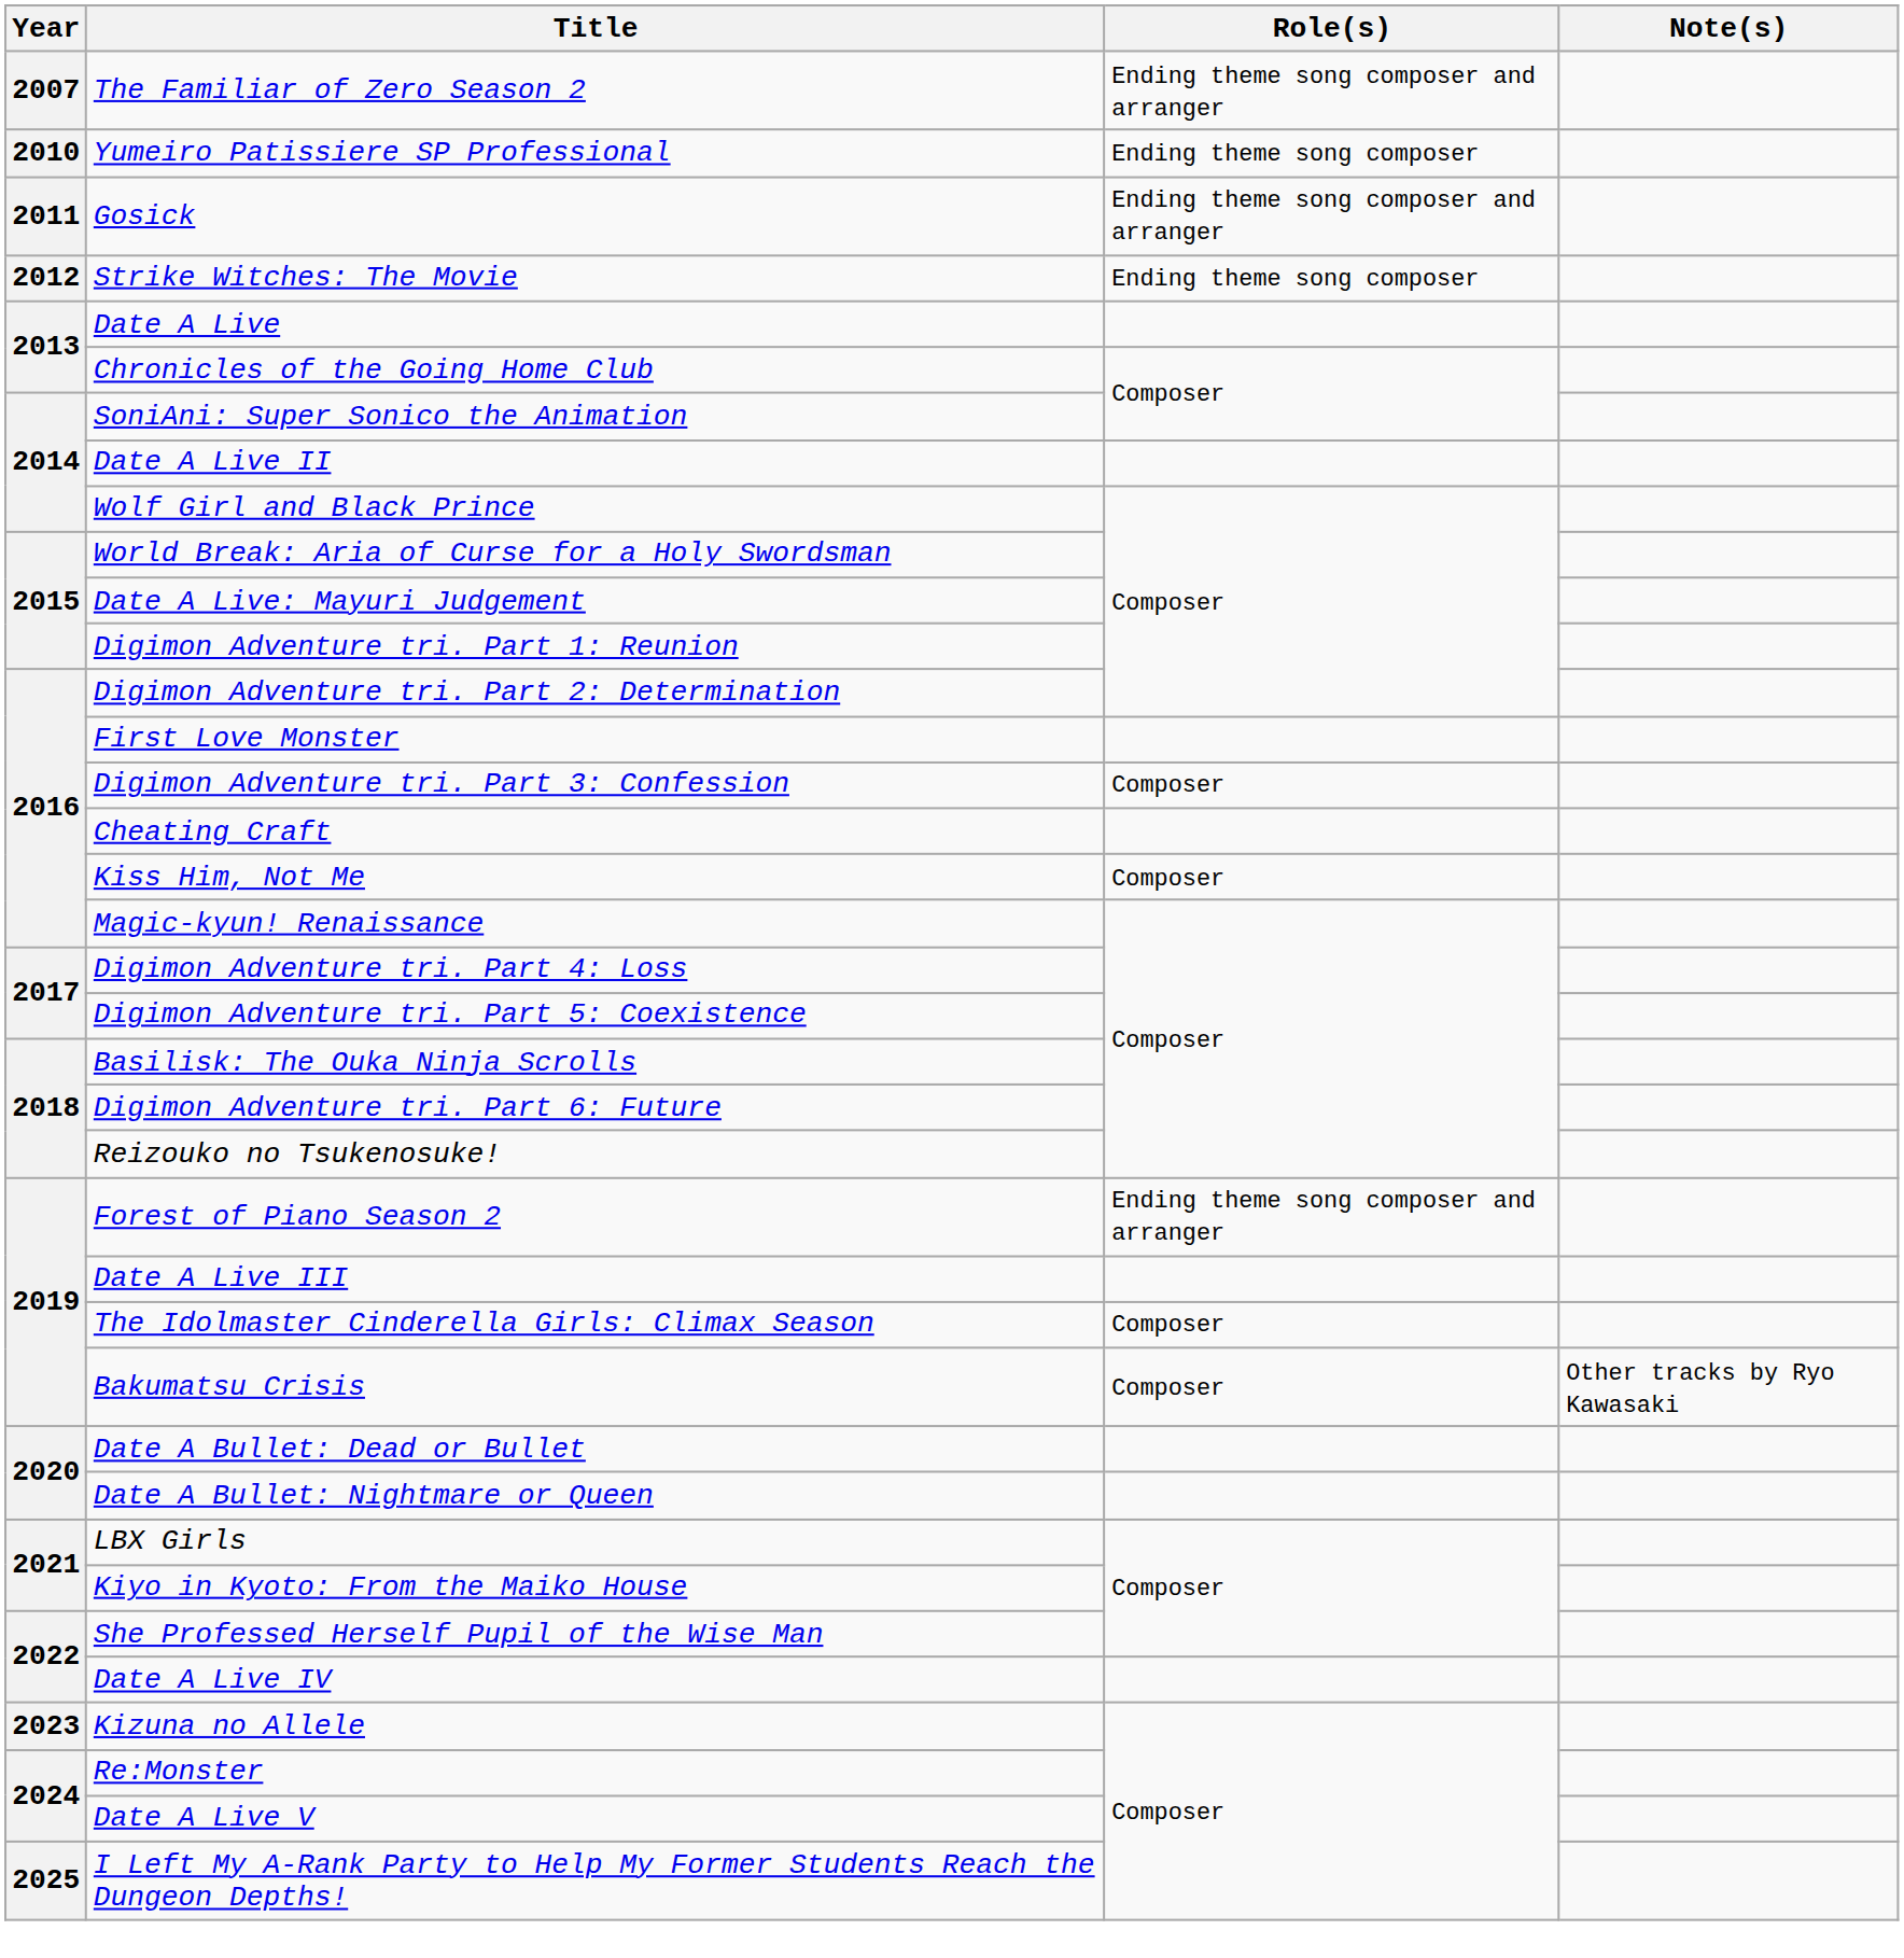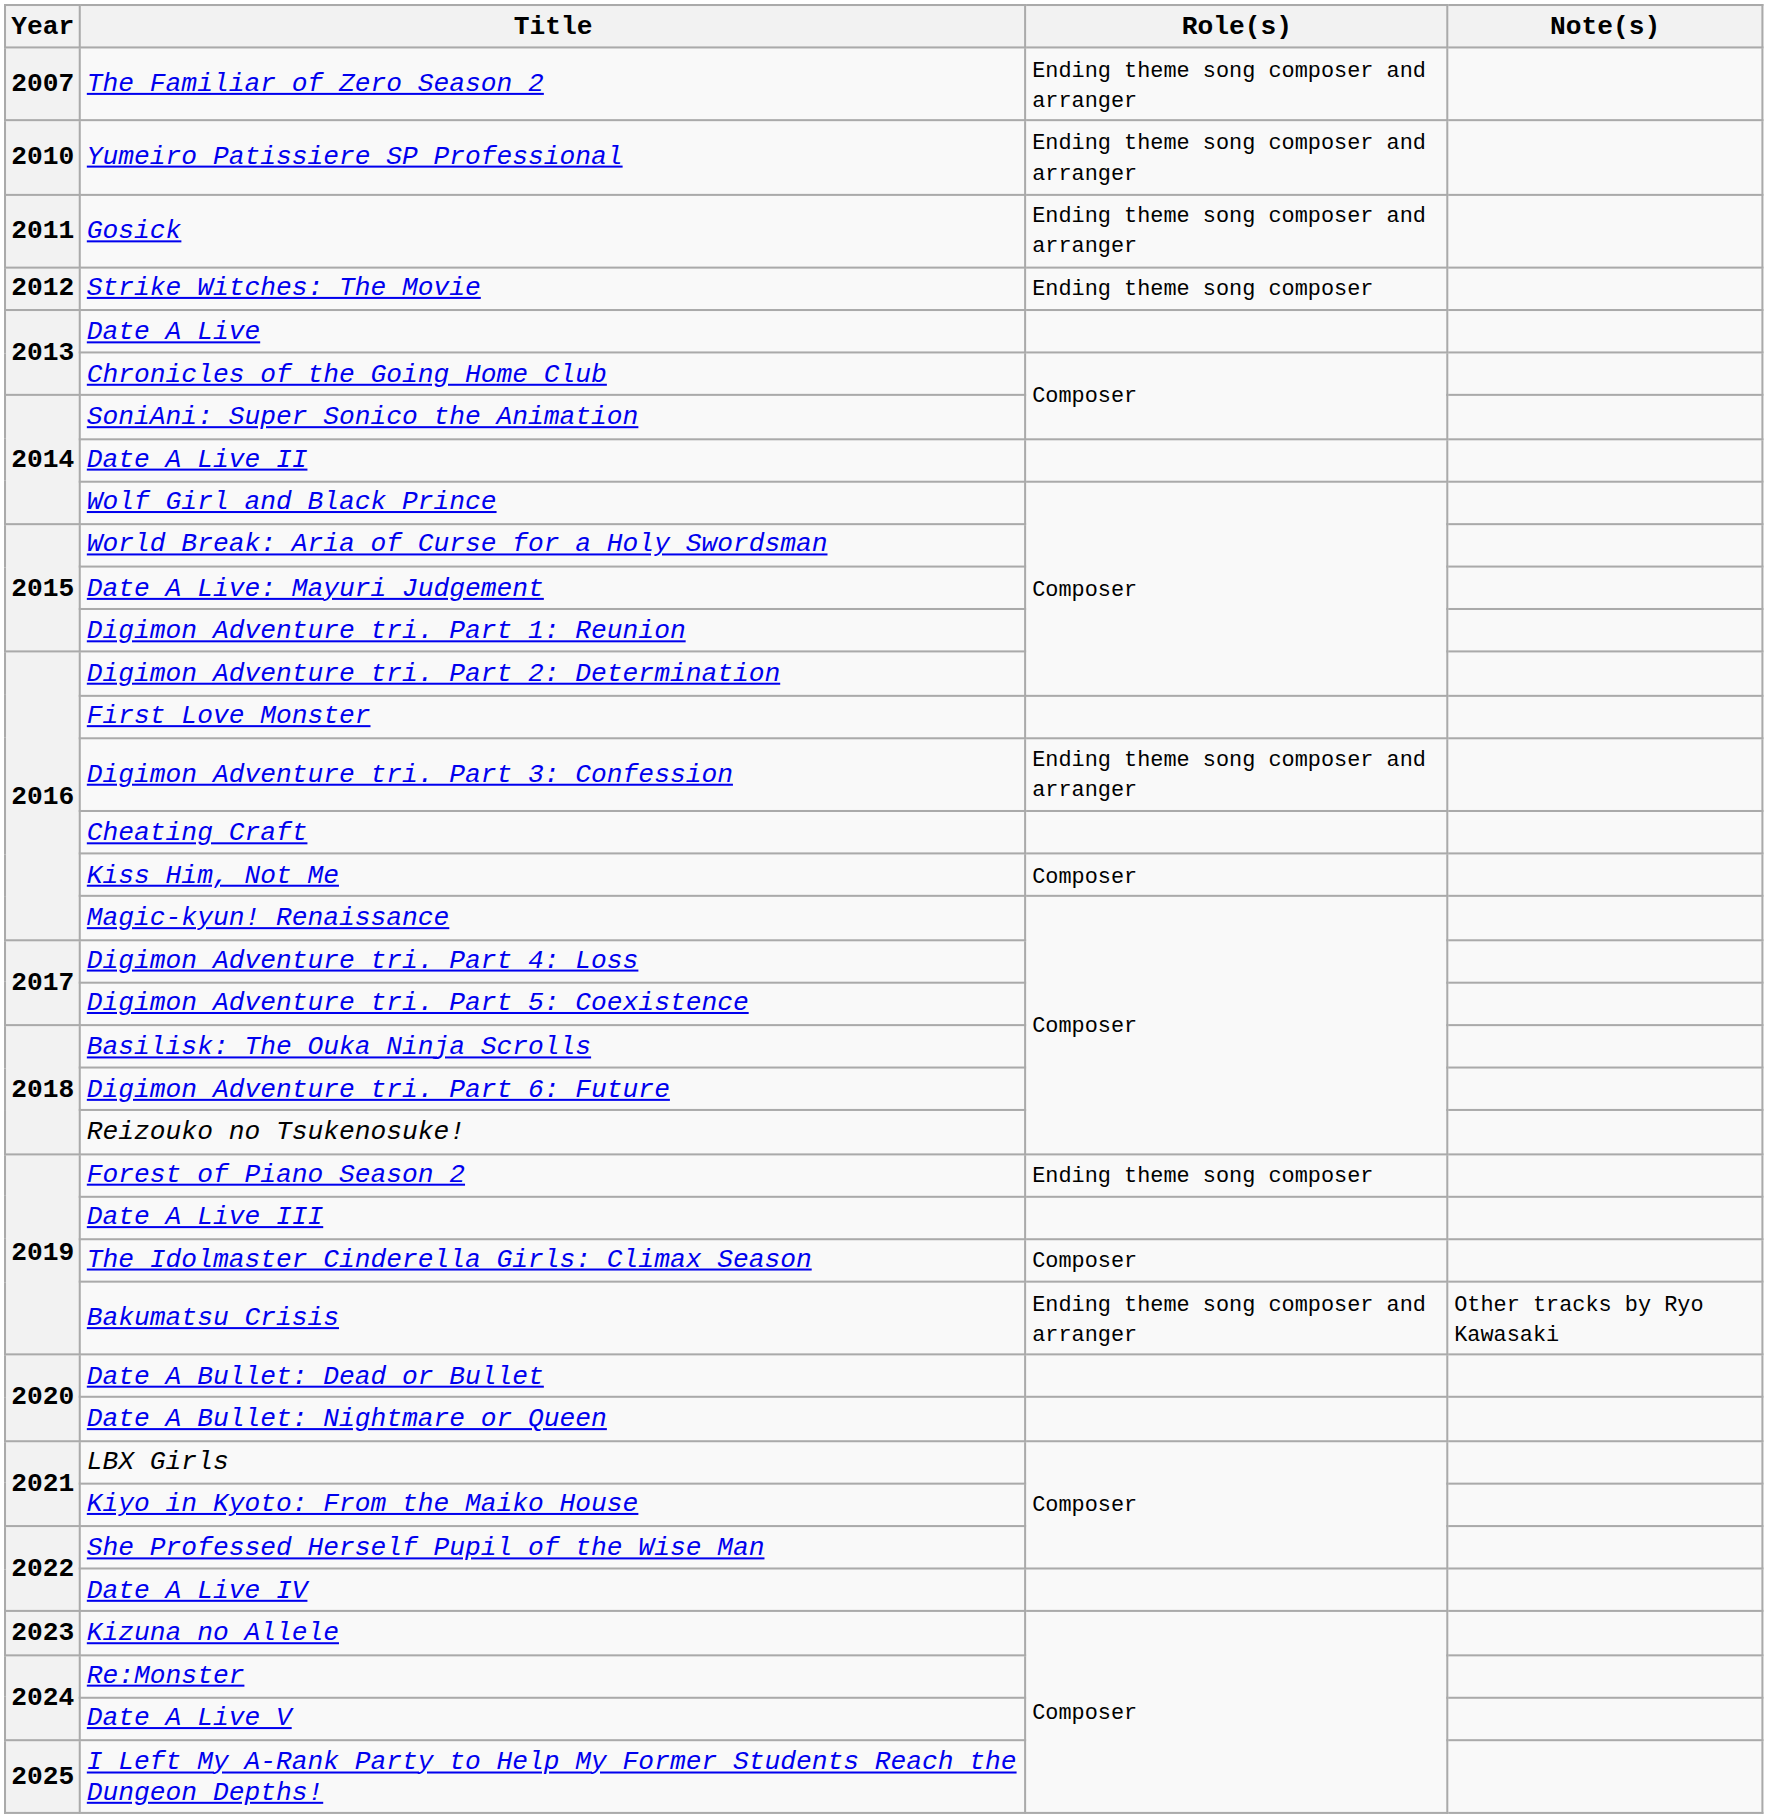Yumeiro Patissiere SP Professional | Role(s): Ending theme song composer -> Ending theme song composer and arranger
Digimon Adventure tri. Part 3: Confession | Role(s): Composer -> Ending theme song composer and arranger
Forest of Piano Season 2 | Role(s): Ending theme song composer and arranger -> Ending theme song composer
Bakumatsu Crisis | Role(s): Composer -> Ending theme song composer and arranger
